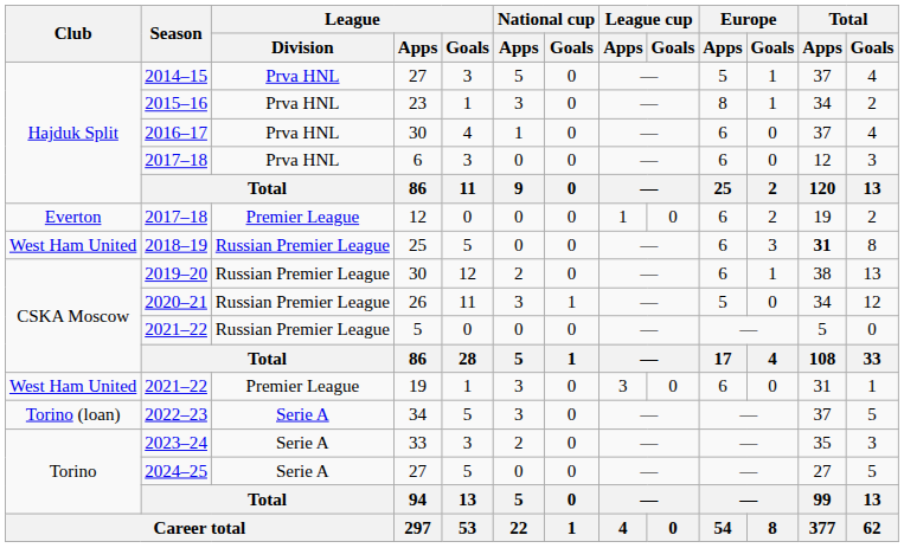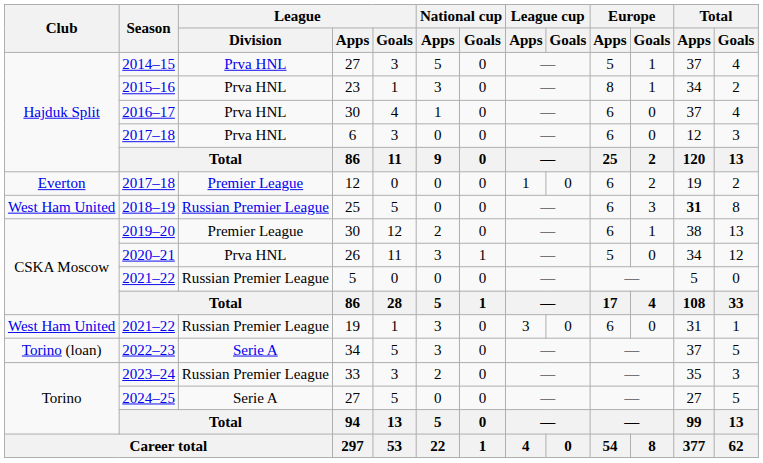2019–20 | League / Division: Russian Premier League -> Premier League
2020–21 | League / Division: Russian Premier League -> Prva HNL
2021–22 / 19 | League / Division: Premier League -> Russian Premier League
2023–24 | League / Division: Serie A -> Russian Premier League
